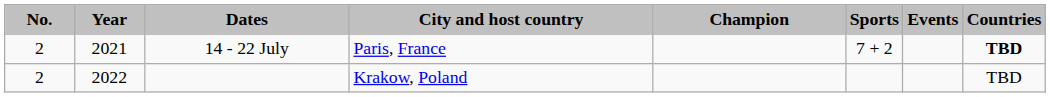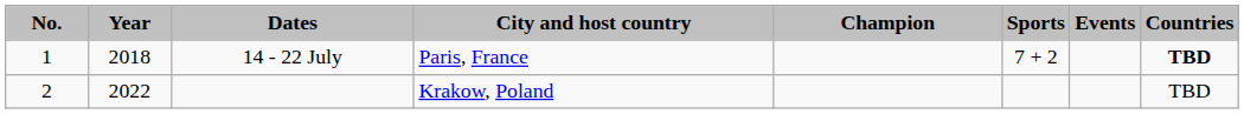14 - 22 July | No.: 2 -> 1
14 - 22 July | Year: 2021 -> 2018
